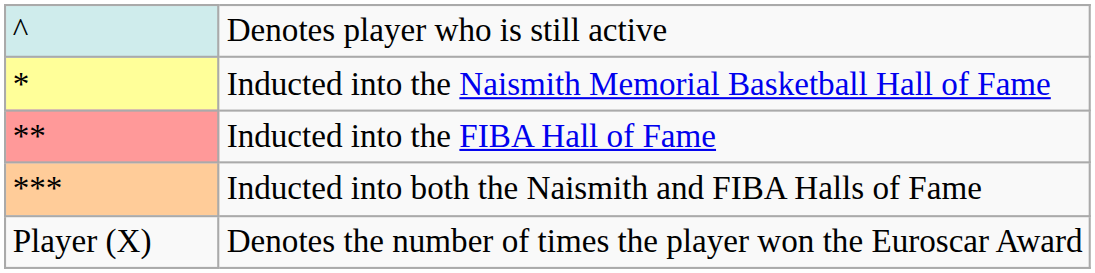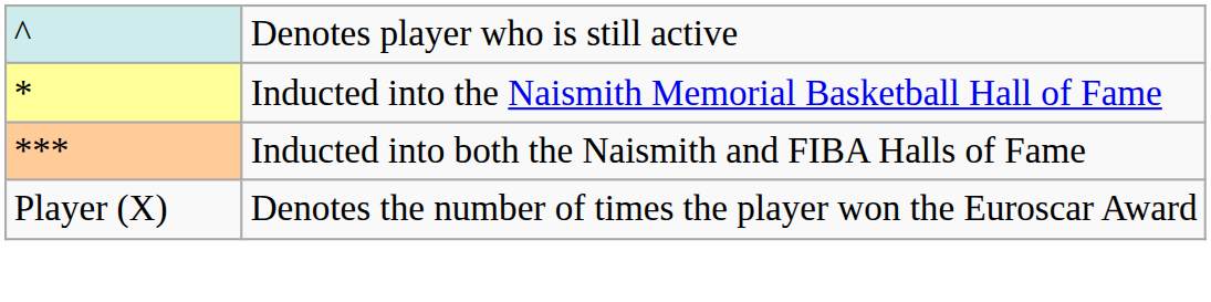- row: ** | Inducted into the FIBA Hall of Fame
